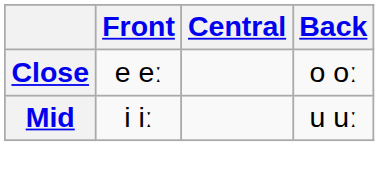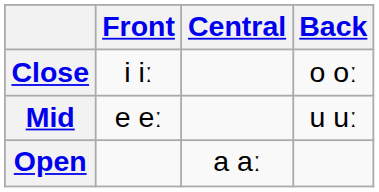Close | Front: e eː -> i iː
Mid | Front: i iː -> e eː
+ row: Open | a aː
